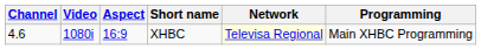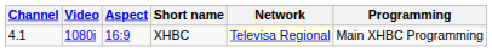XHBC | Channel: 4.6 -> 4.1
